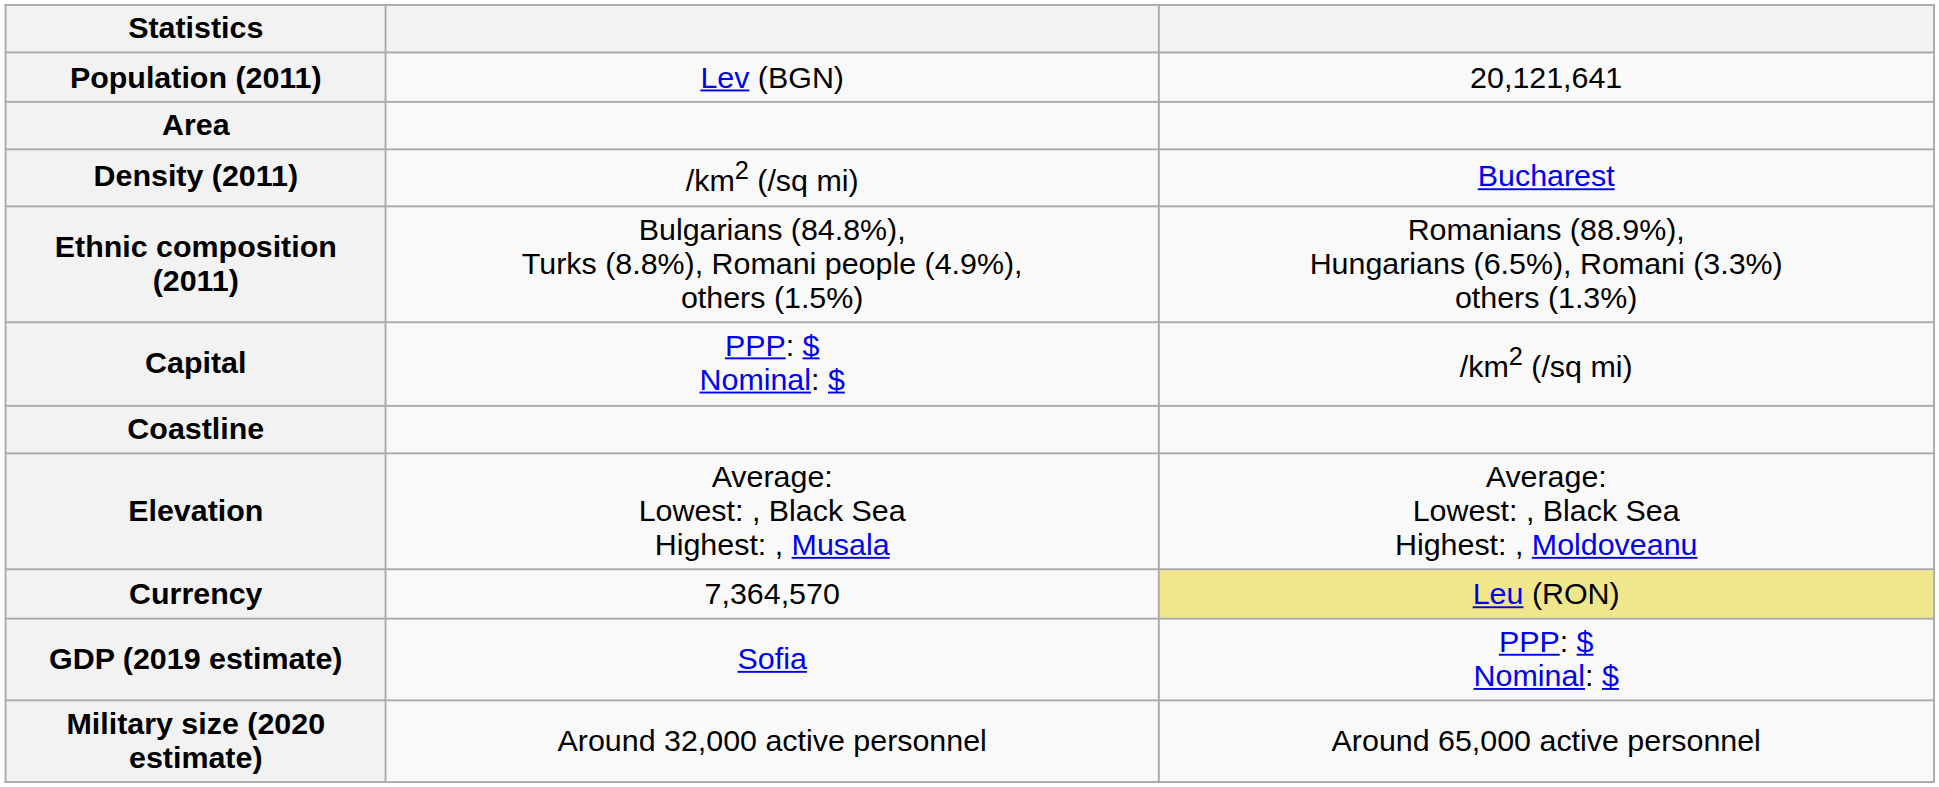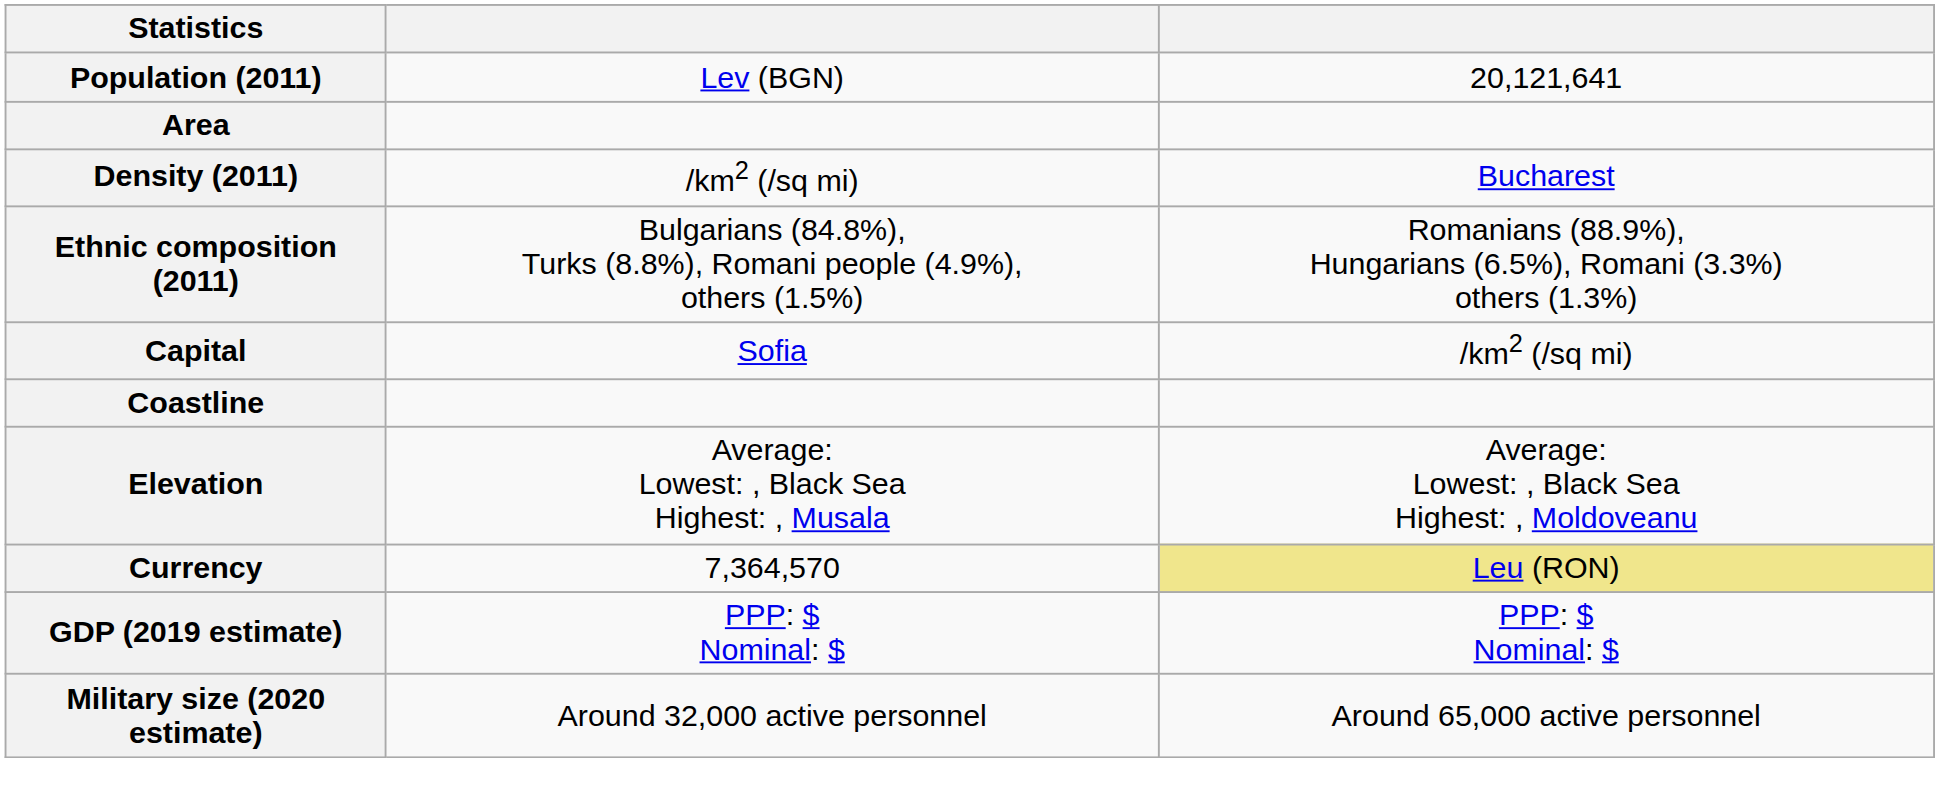Capital | column 2: PPP: $ Nominal: $ -> Sofia
GDP (2019 estimate) | column 2: Sofia -> PPP: $ Nominal: $
